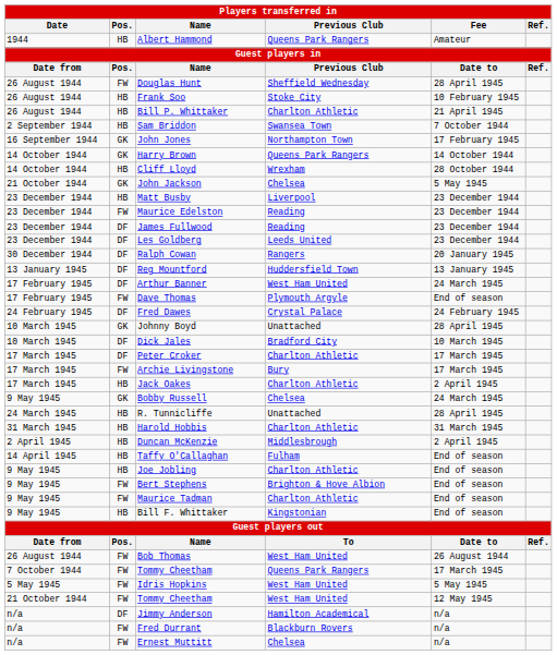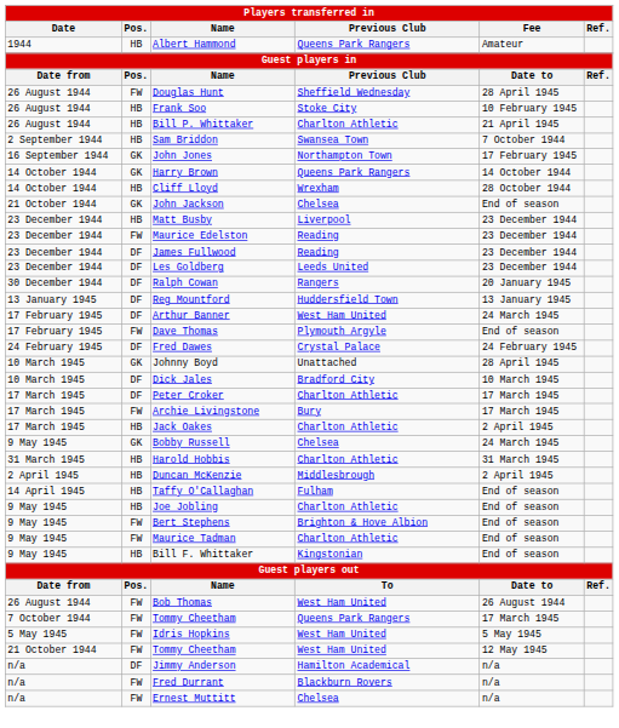John Jackson | Fee: 5 May 1945 -> End of season
- row: 24 March 1945 | HB | R. Tunnicliffe | Unattached | 28 April 1945
